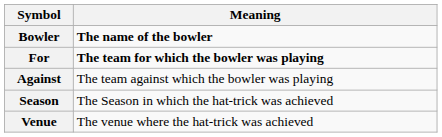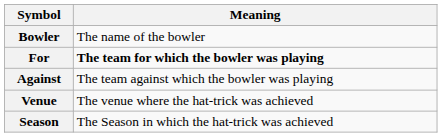Bowler | Meaning: bold -> normal
rows swapped: Venue <-> Season
